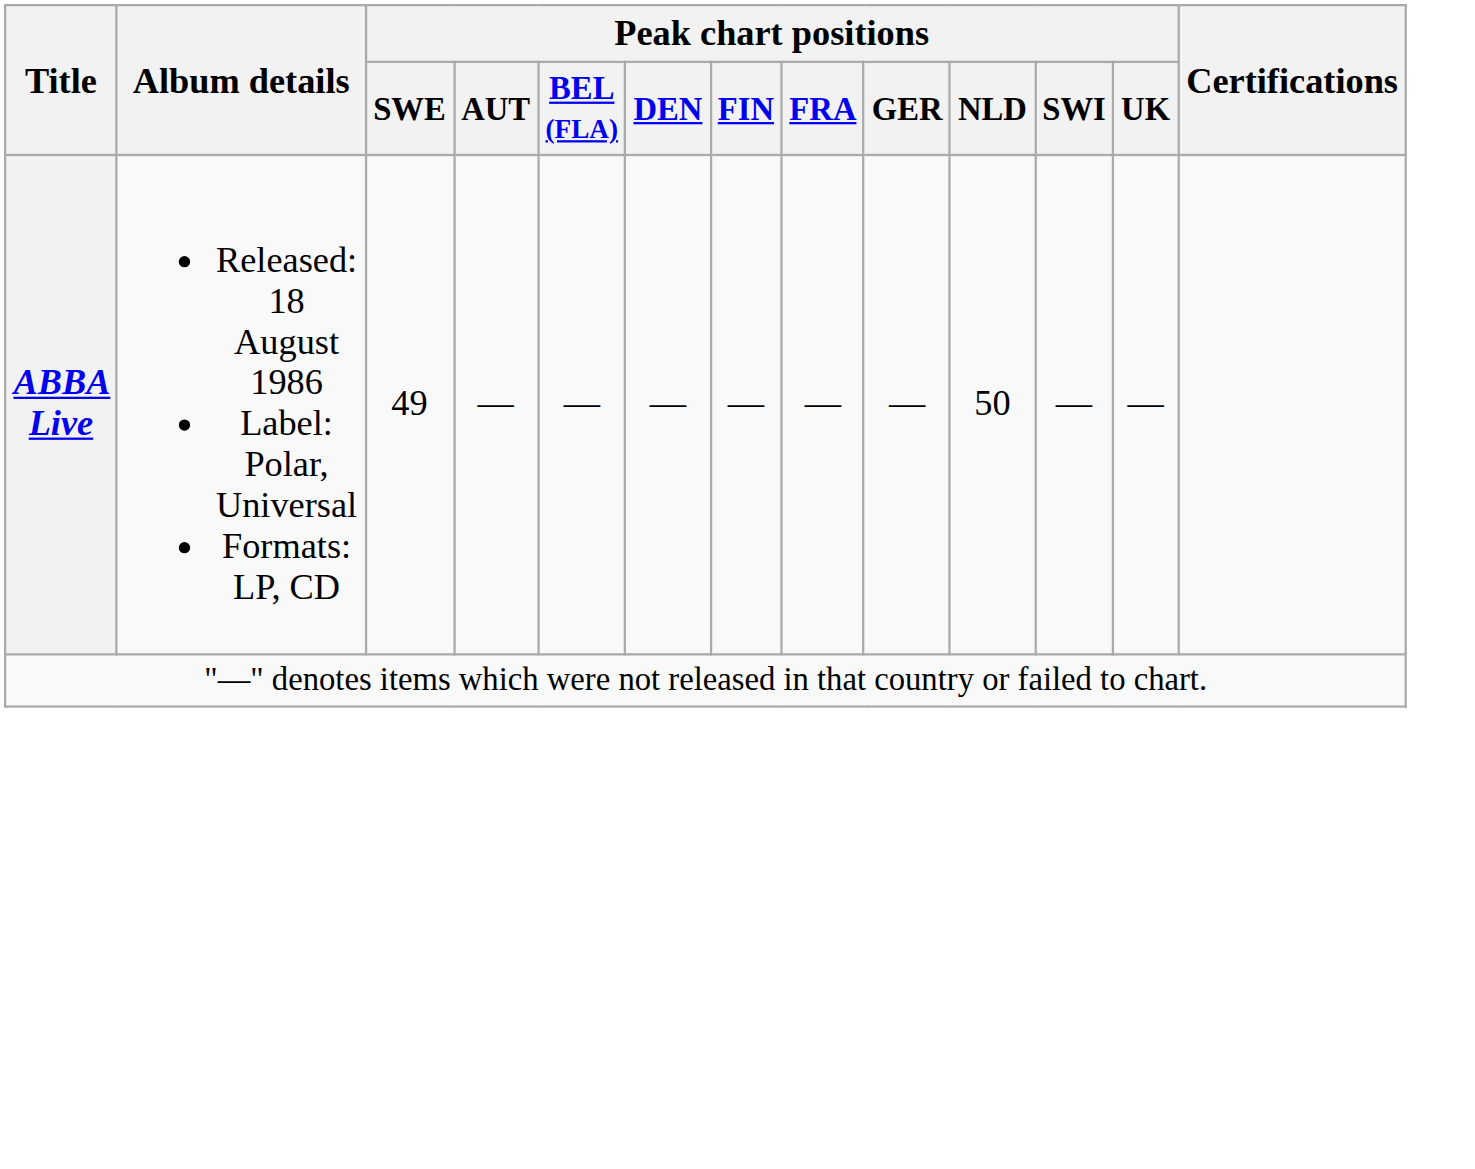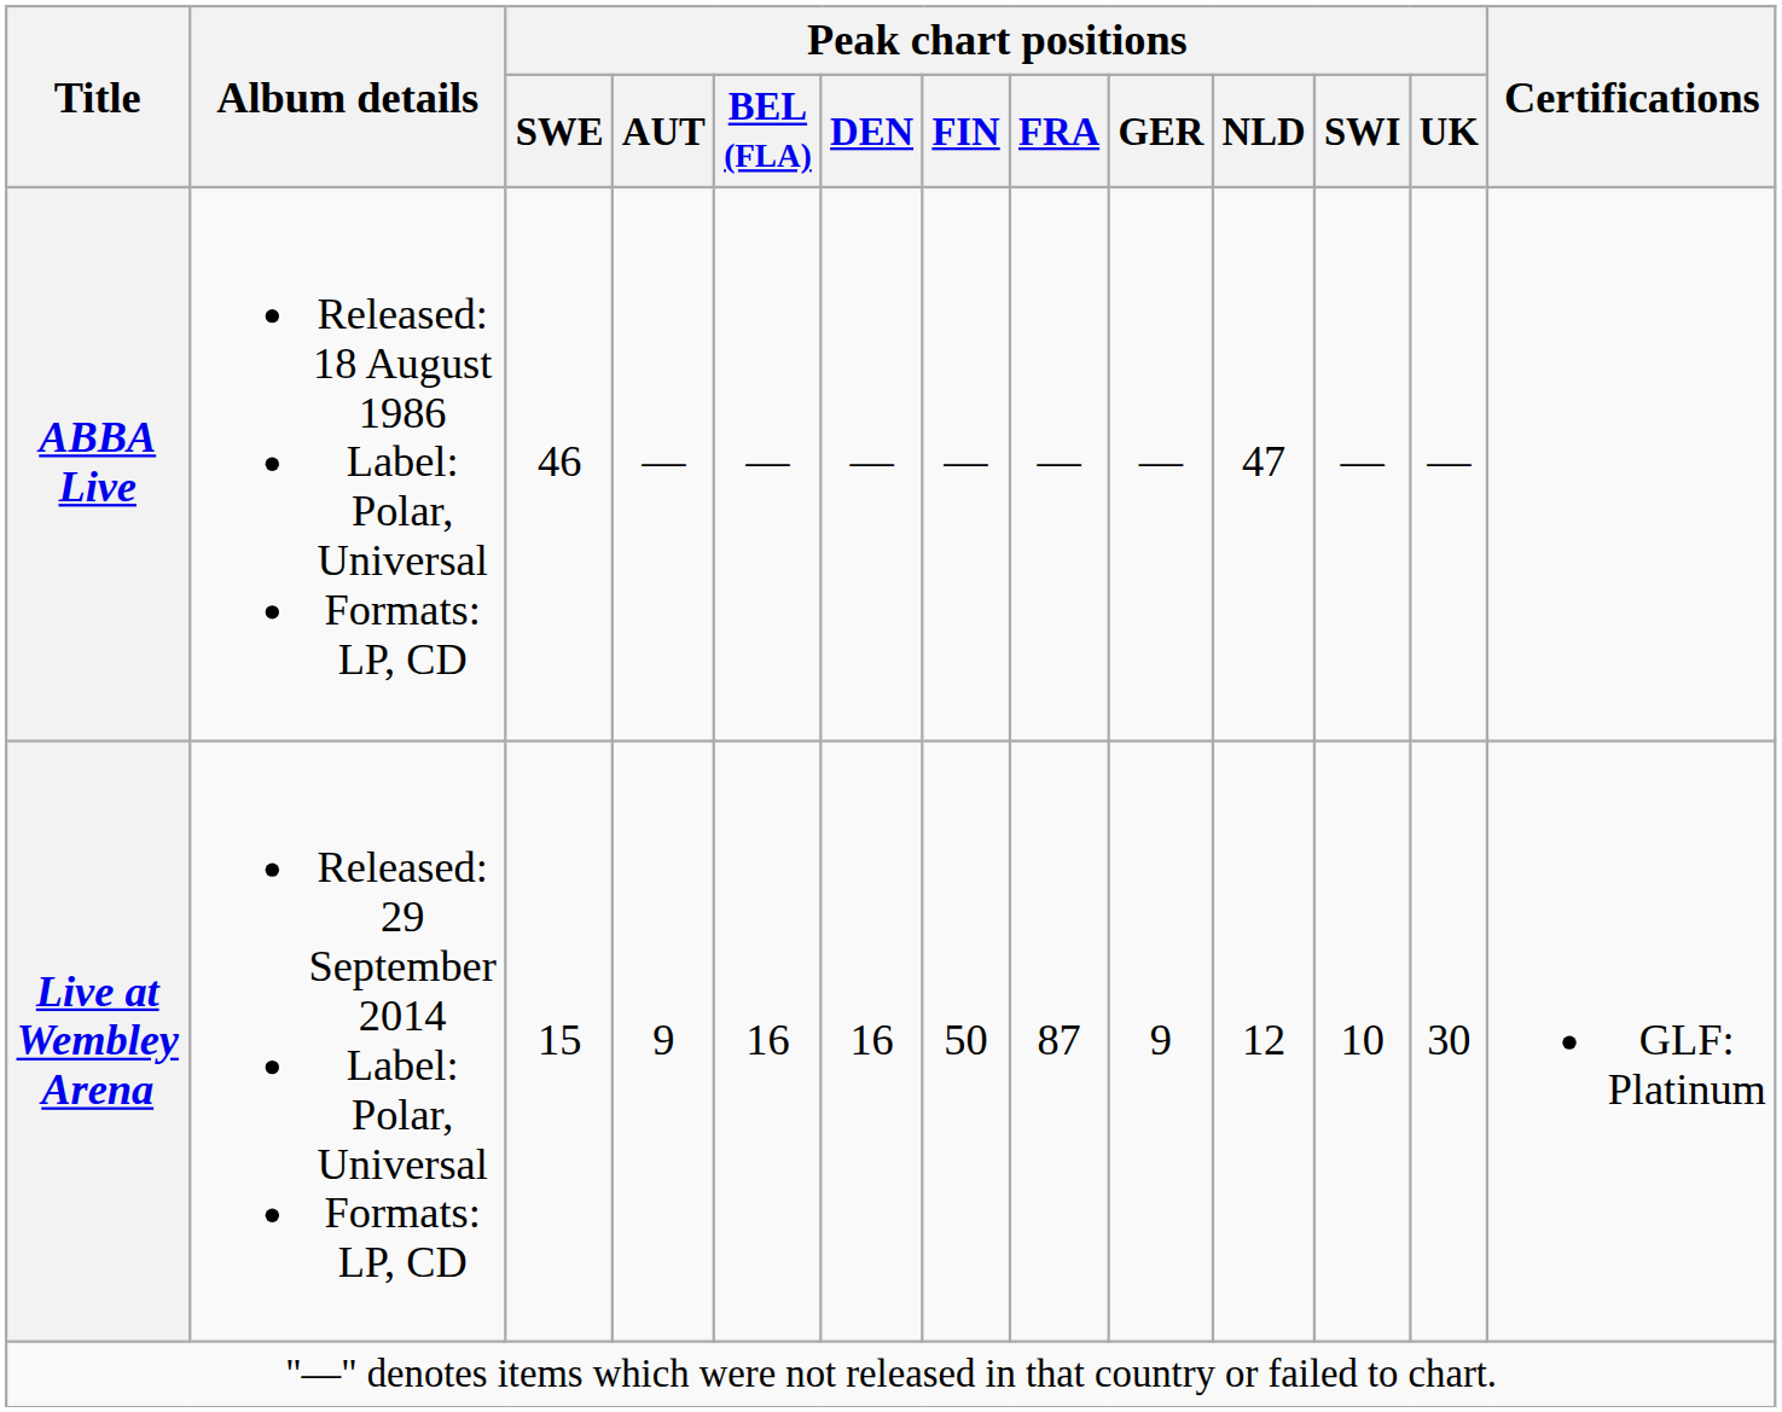ABBA Live | Peak chart positions / SWE: 49 -> 46
ABBA Live | Peak chart positions / NLD: 50 -> 47
+ row: Live at Wembley Arena | Released: 29 September 2014 Label: Polar, Universal Formats: LP, CD | 15 | 9 | 16 | 16 | 50 | 87 | 9 | 12 | 10 | 30 | GLF: Platinum
